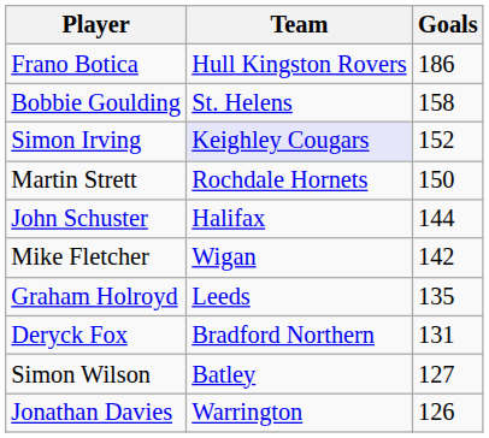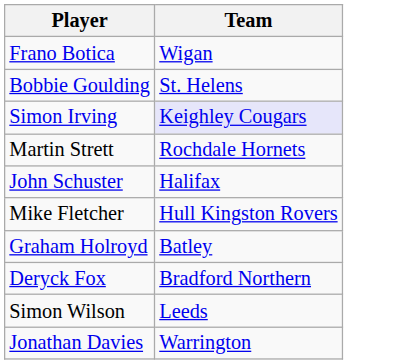- column: Goals | 186 | 158 | 152 | 150 | 144 | 142 | 135 | 131 | 127 | 126
Frano Botica | Team: Hull Kingston Rovers -> Wigan
Mike Fletcher | Team: Wigan -> Hull Kingston Rovers
Graham Holroyd | Team: Leeds -> Batley
Simon Wilson | Team: Batley -> Leeds
